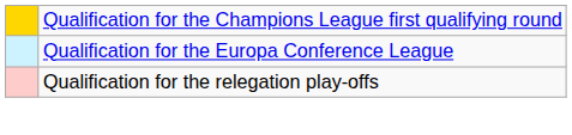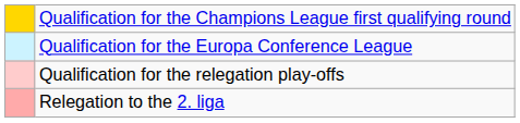+ row: Relegation to the 2. liga
